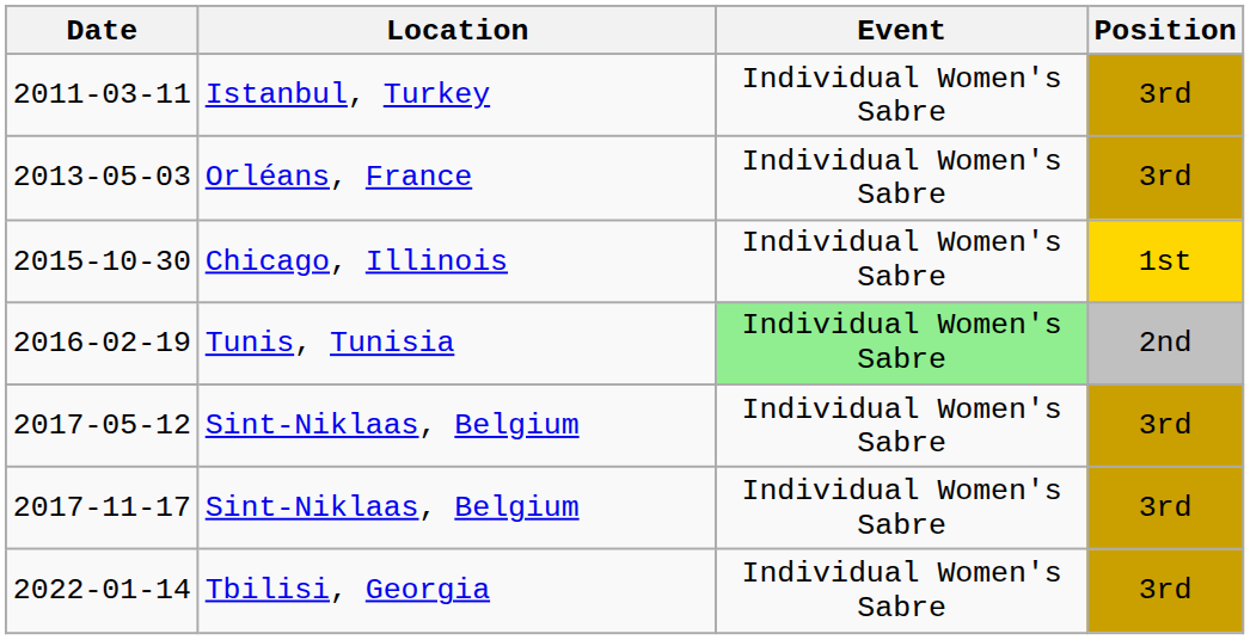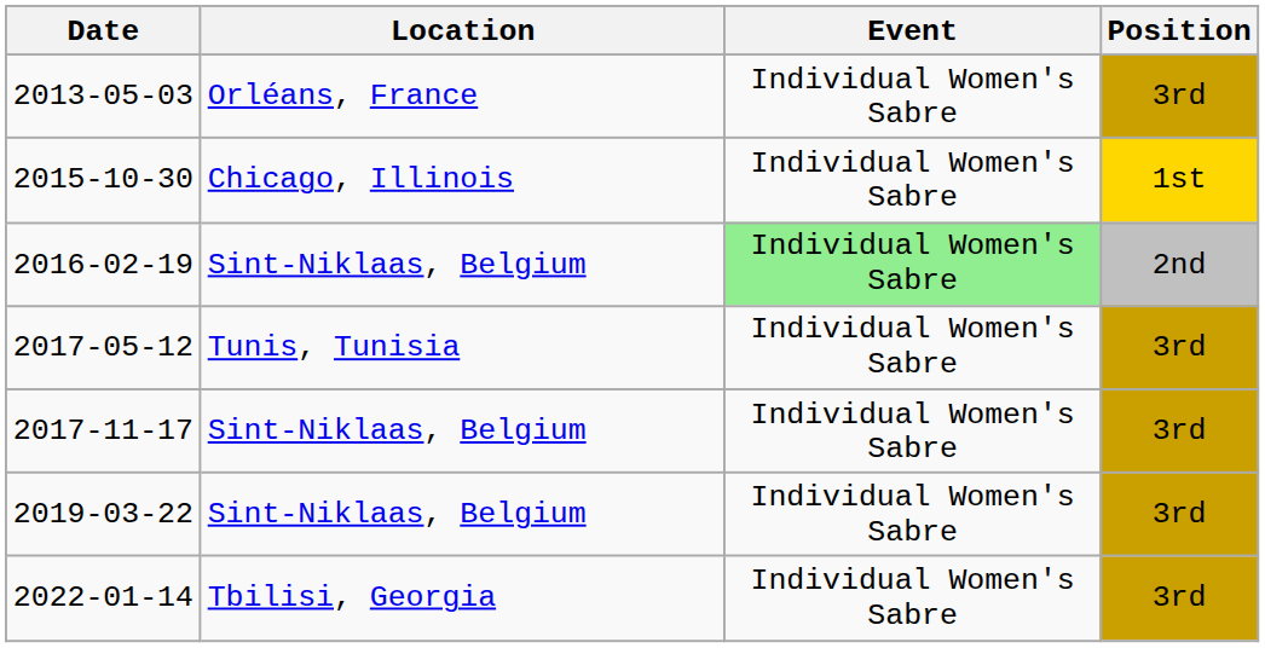- row: 2011-03-11 | Istanbul, Turkey | Individual Women's Sabre | 3rd
2016-02-19 | Location: Tunis, Tunisia -> Sint-Niklaas, Belgium
2017-05-12 | Location: Sint-Niklaas, Belgium -> Tunis, Tunisia
+ row: 2019-03-22 | Sint-Niklaas, Belgium | Individual Women's Sabre | 3rd
